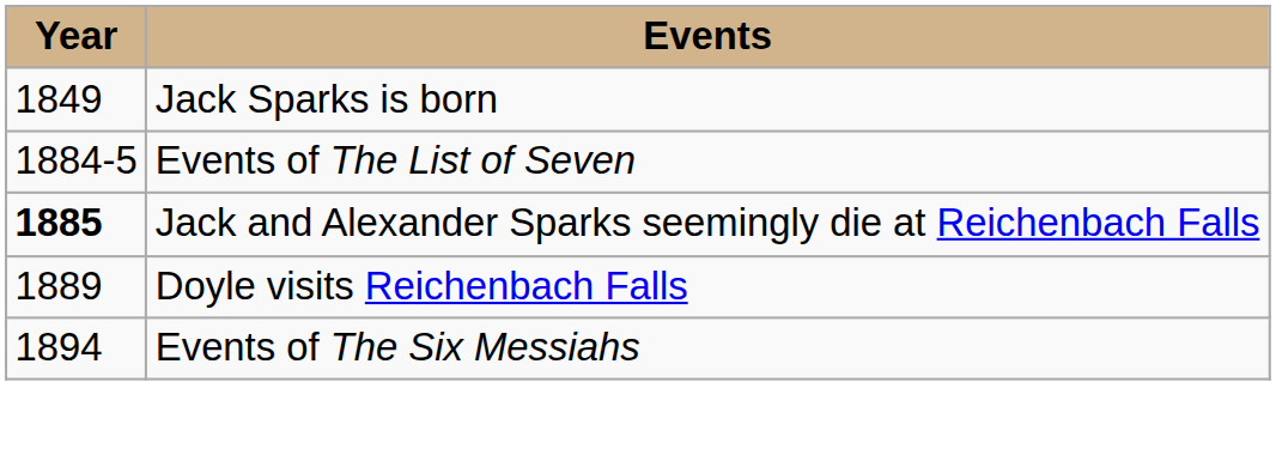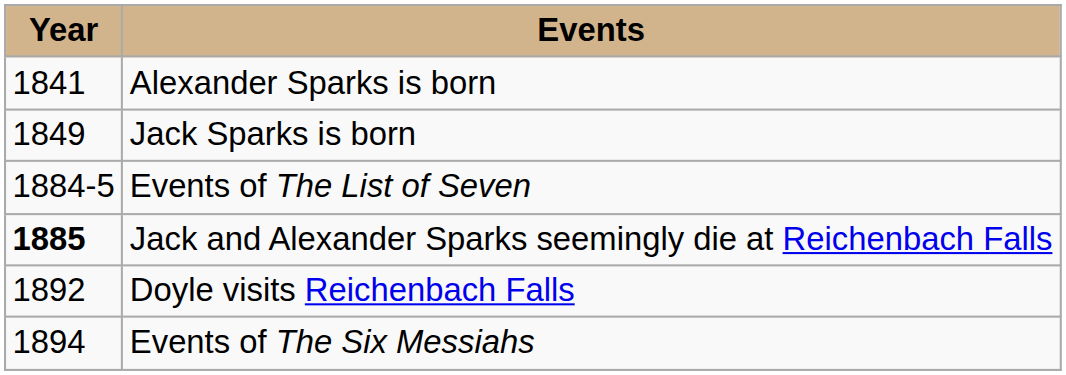+ row: 1841 | Alexander Sparks is born
Doyle visits Reichenbach Falls | Year: 1889 -> 1892
